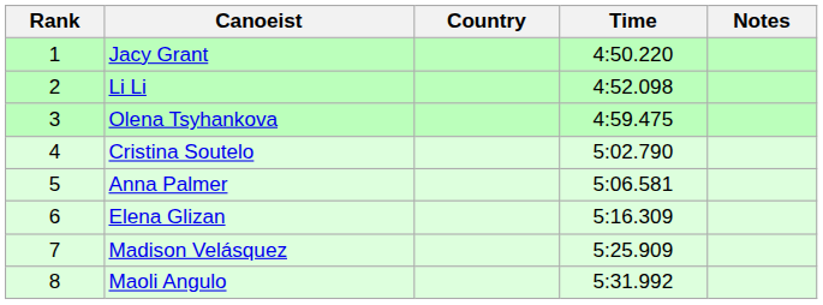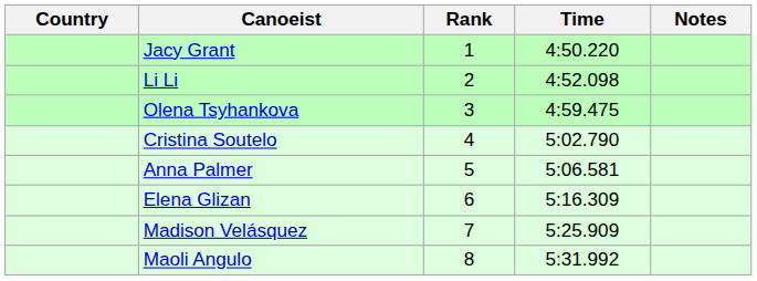columns swapped: Rank <-> Country
